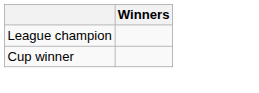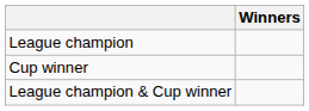+ row: League champion & Cup winner
